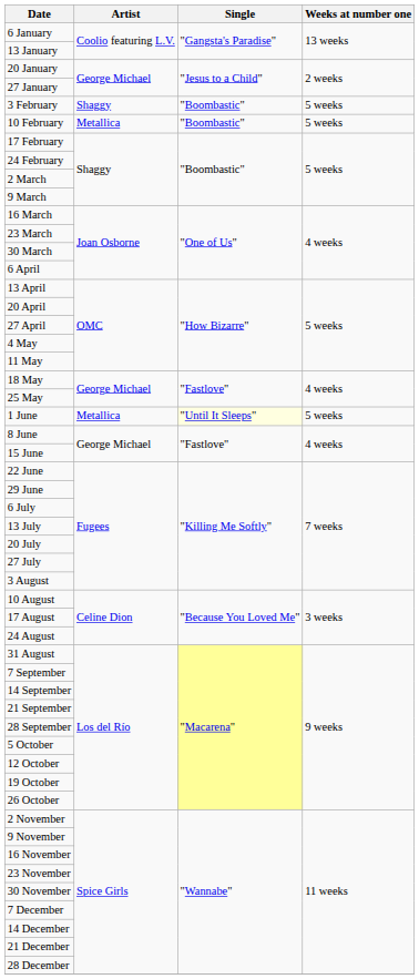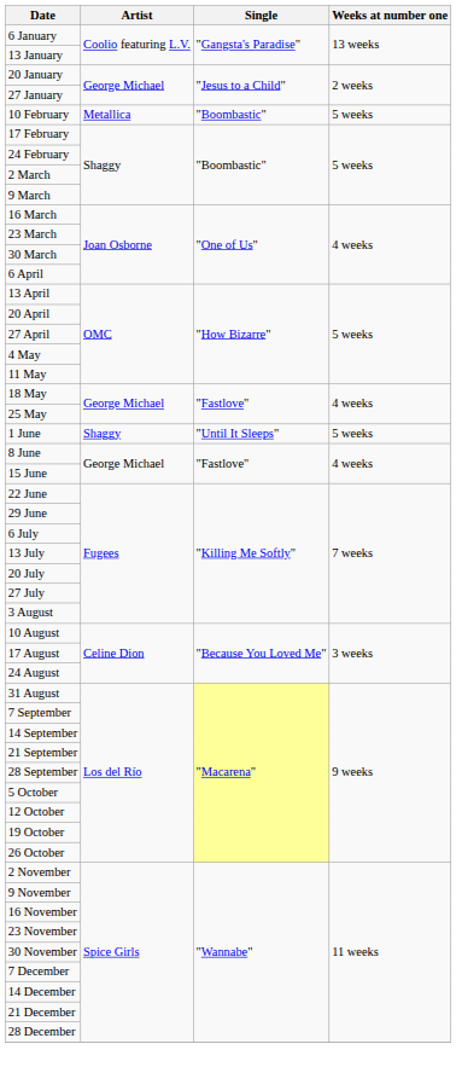- row: 3 February | Shaggy | "Boombastic" | 5 weeks
1 June | Artist: Metallica -> Shaggy
1 June | Single: lightyellow background -> no background
